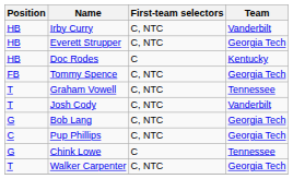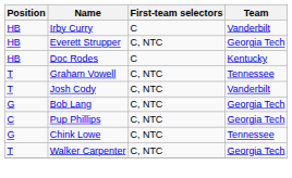Irby Curry | First-team selectors: C, NTC -> C
- row: FB | Tommy Spence | C, NTC | Georgia Tech
Chink Lowe | First-team selectors: C -> C, NTC
